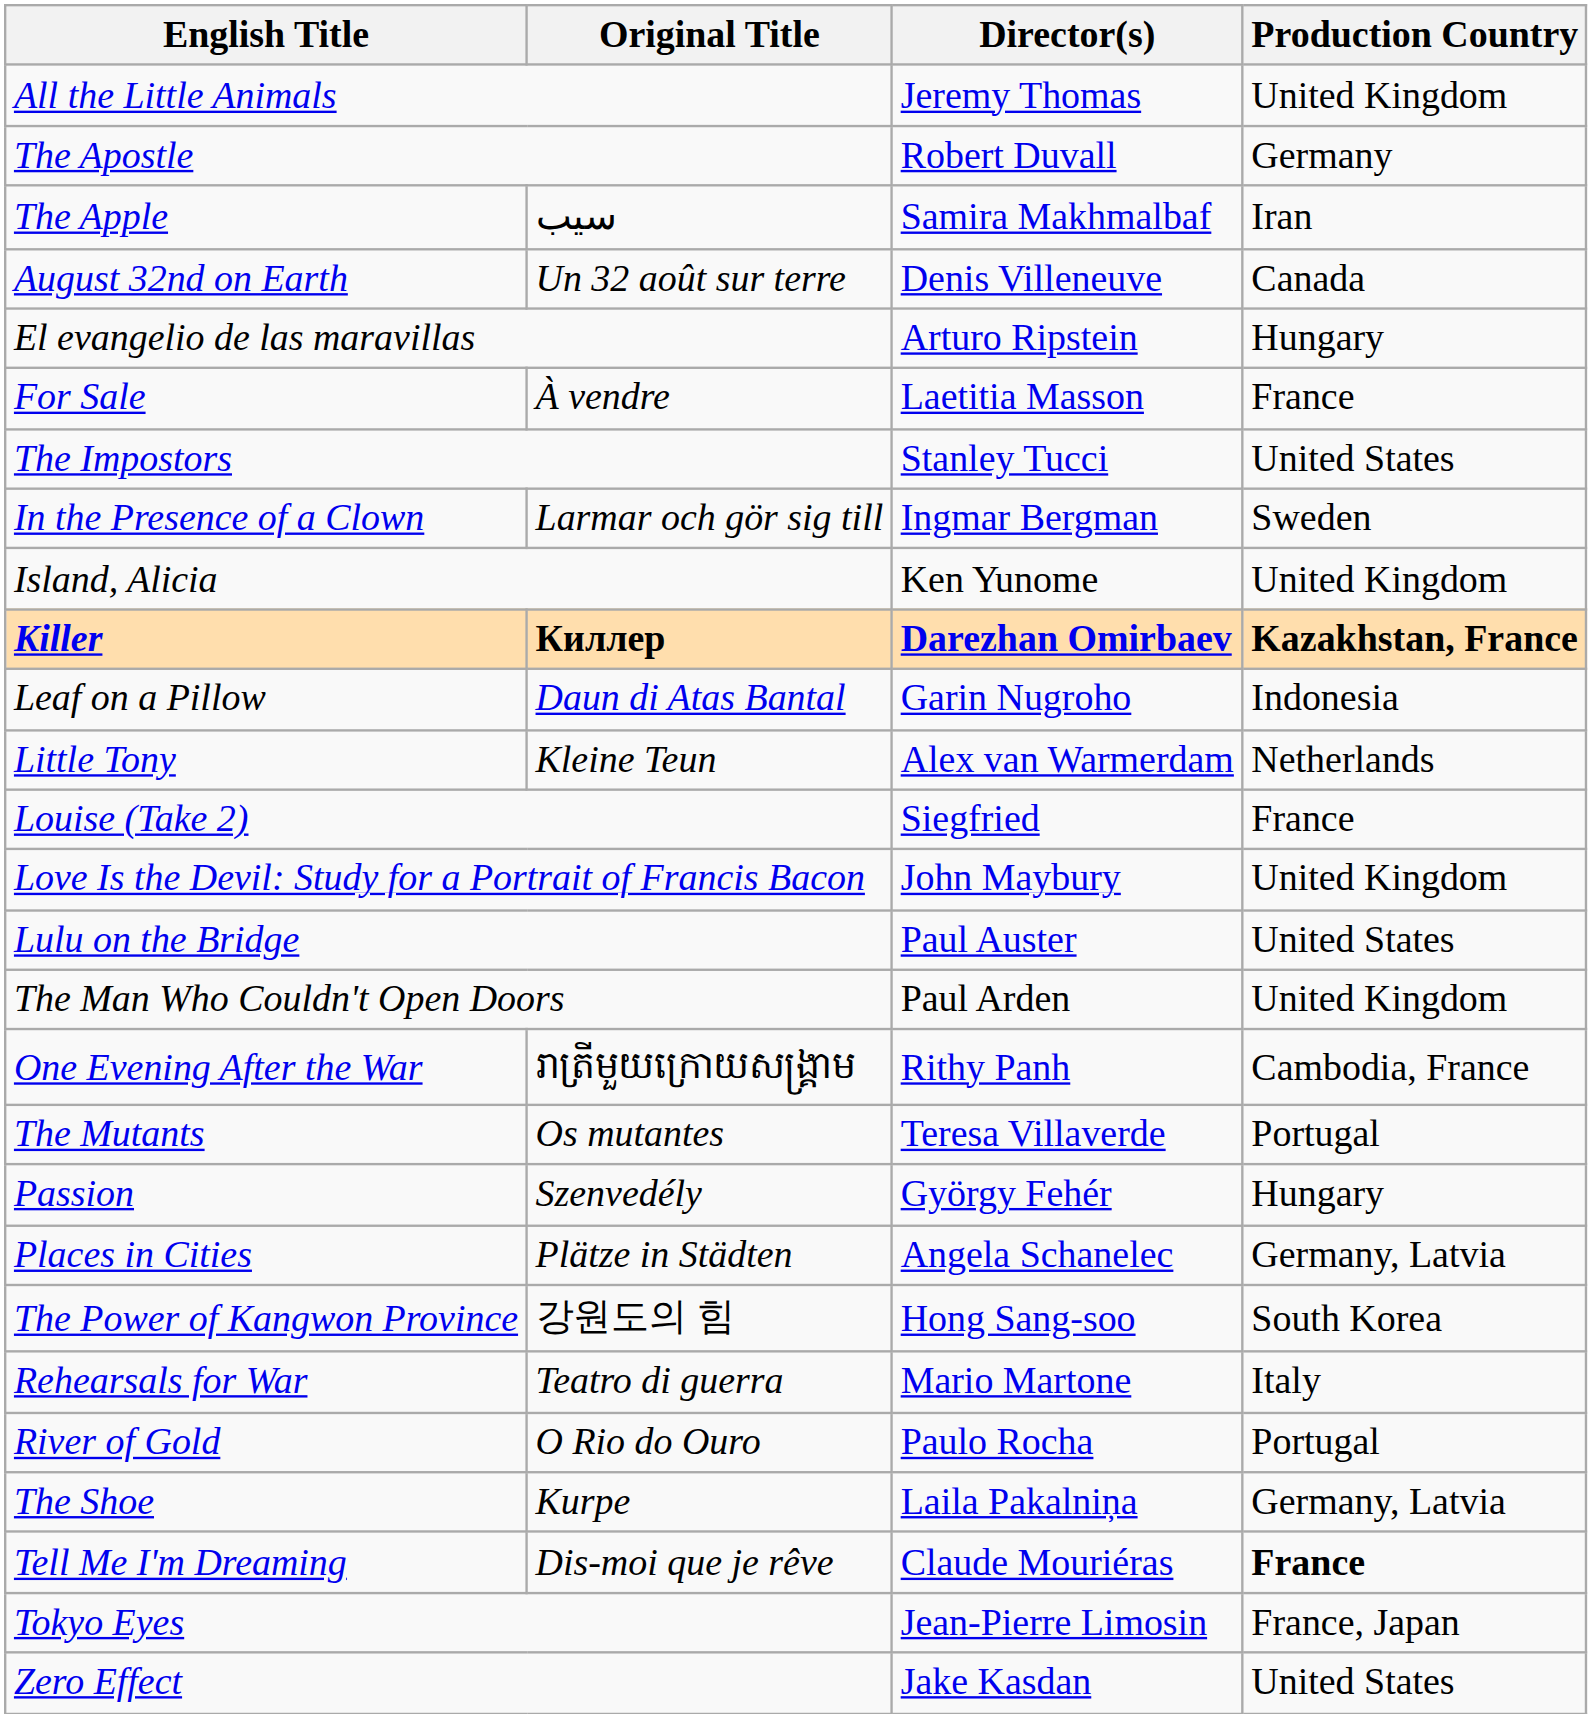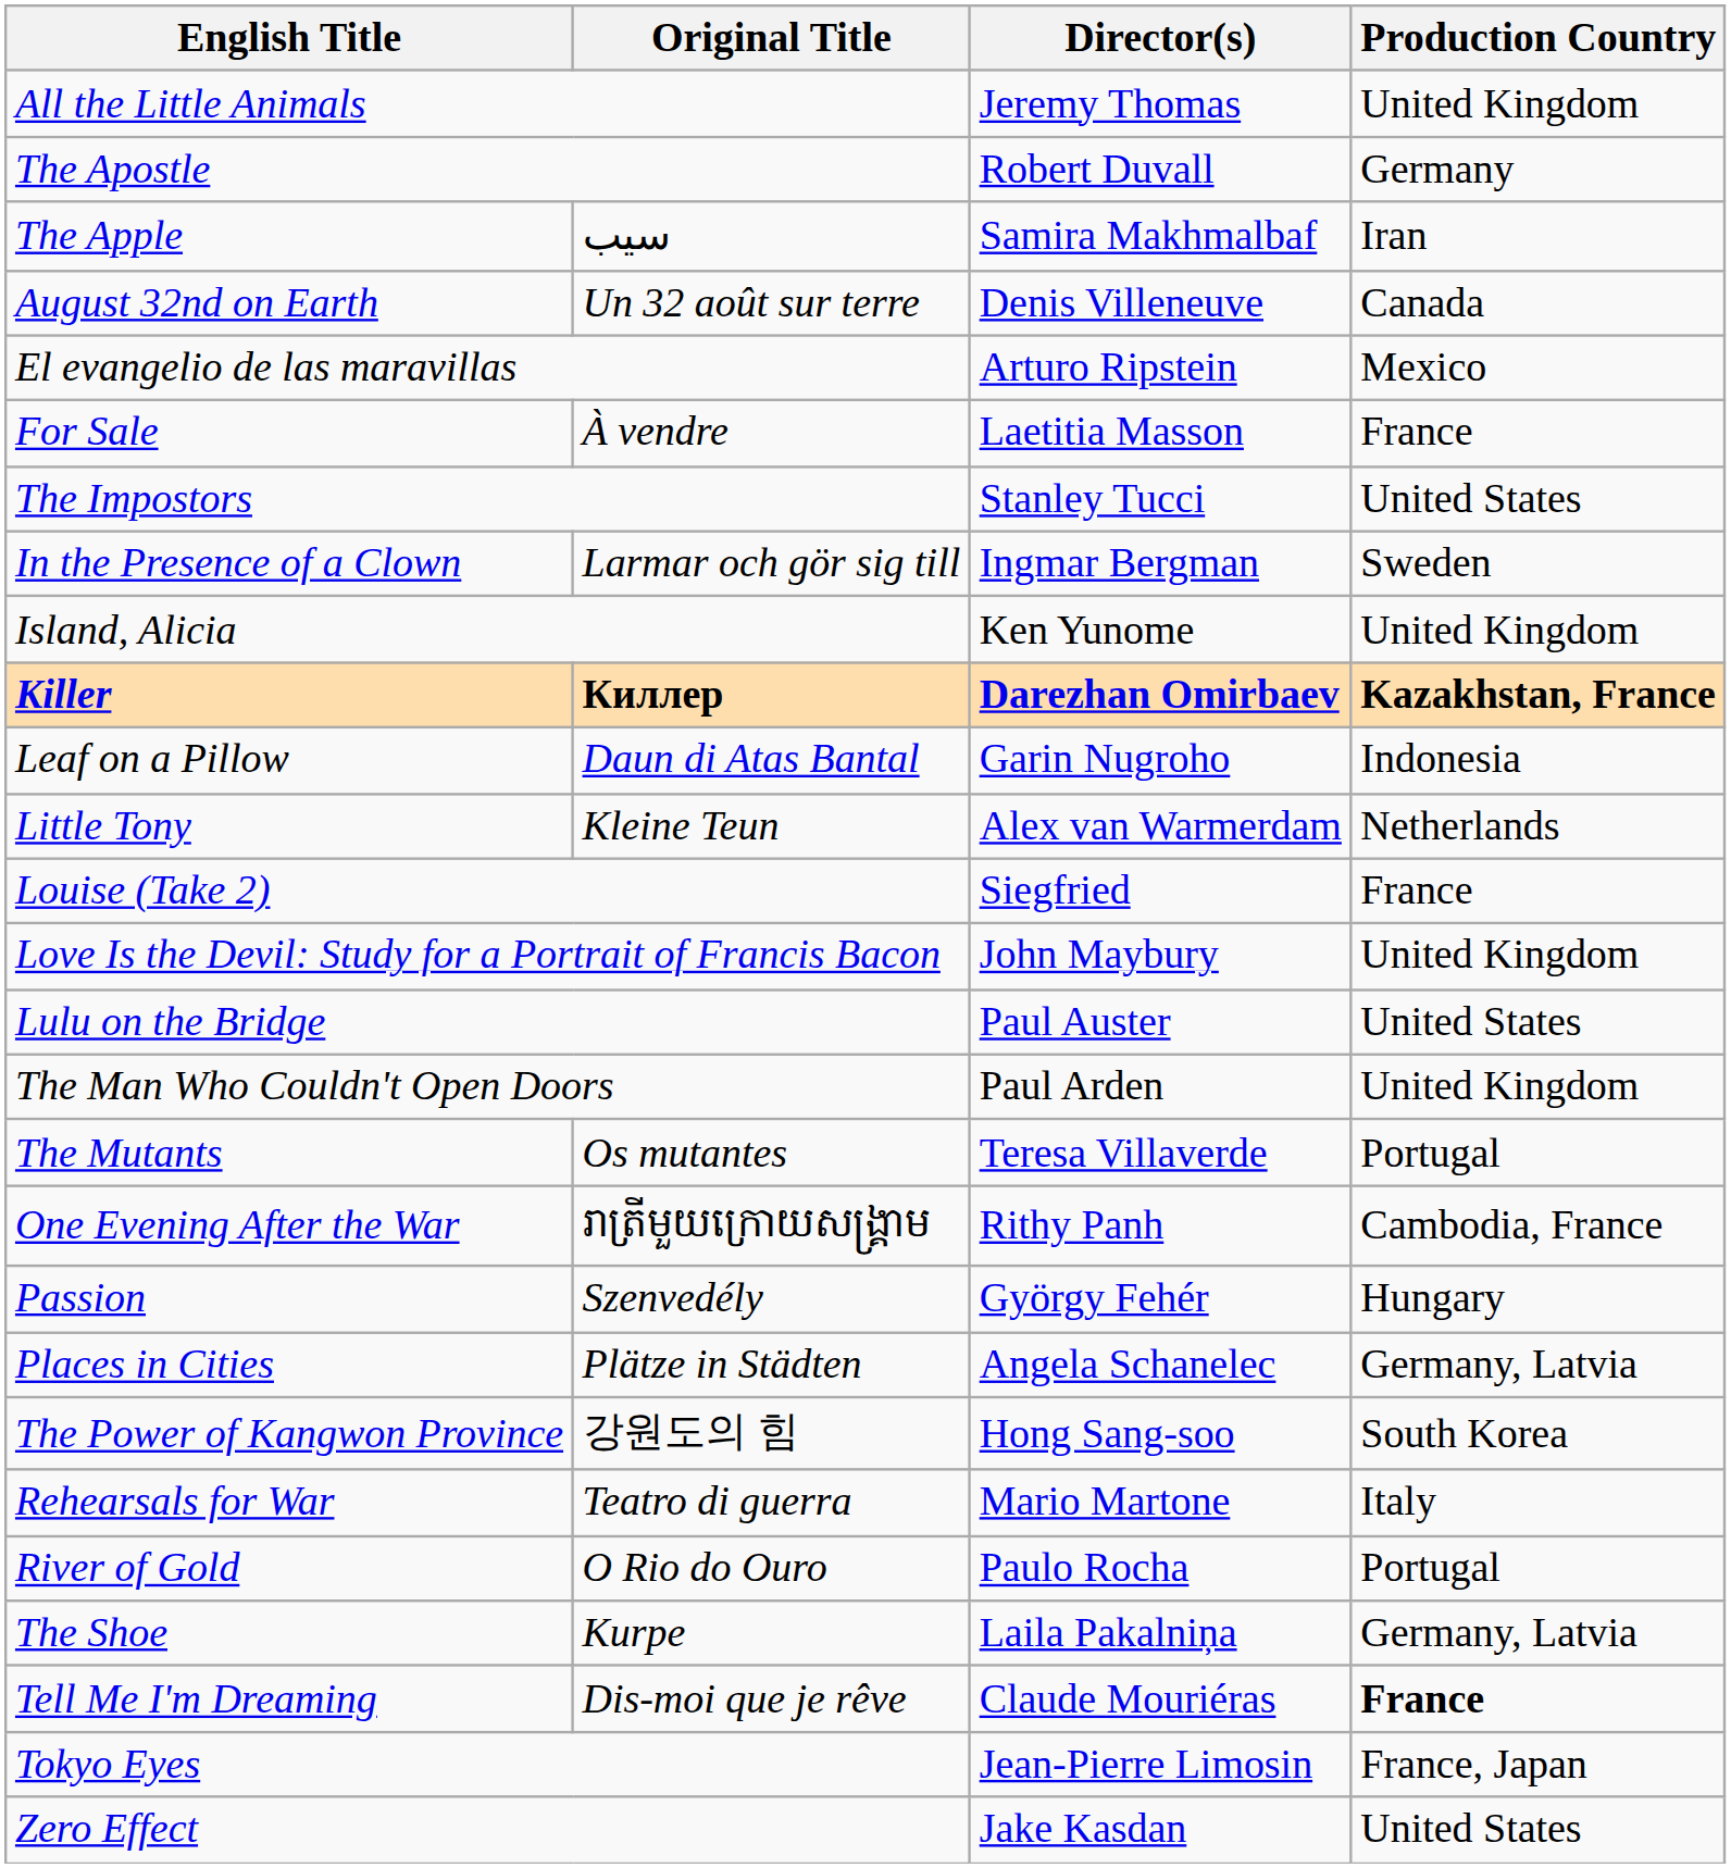El evangelio de las maravillas | Production Country: Hungary -> Mexico
rows swapped: The Mutants <-> One Evening After the War
